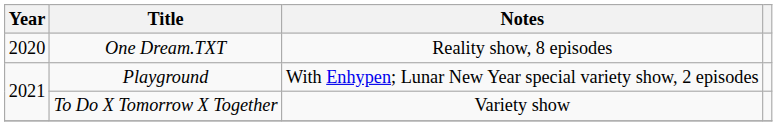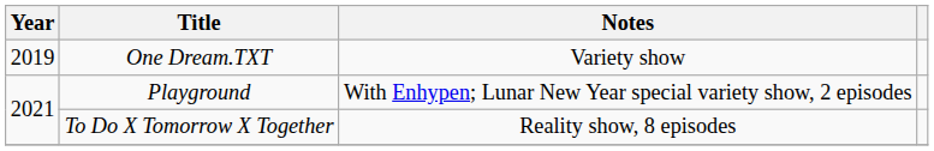One Dream.TXT | Year: 2020 -> 2019
One Dream.TXT | Notes: Reality show, 8 episodes -> Variety show
To Do X Tomorrow X Together | Notes: Variety show -> Reality show, 8 episodes
